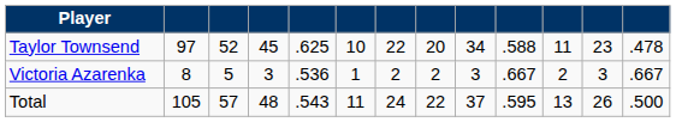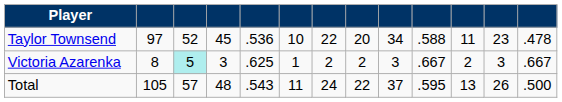Taylor Townsend | column 5: .625 -> .536
Victoria Azarenka | column 3: no background -> paleturquoise background
Victoria Azarenka | column 5: .536 -> .625
